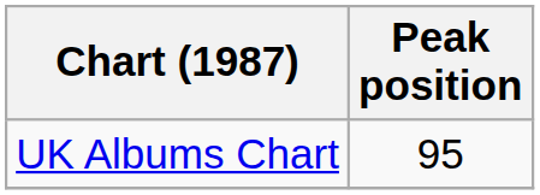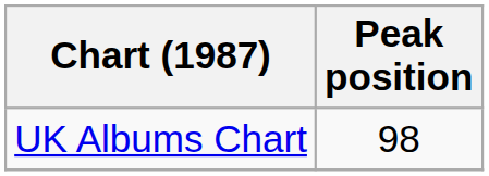UK Albums Chart | Peak position: 95 -> 98
